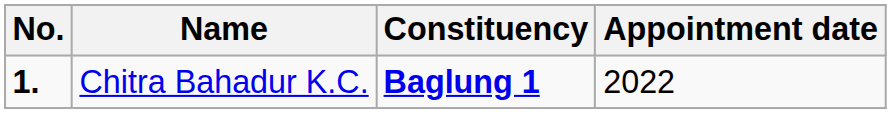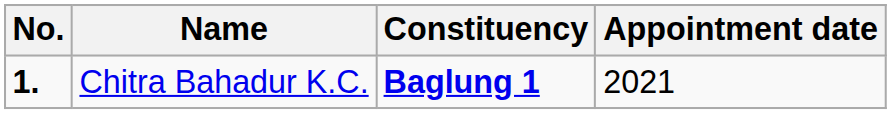Chitra Bahadur K.C. | Appointment date: 2022 -> 2021
